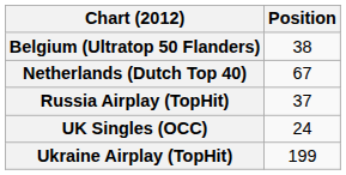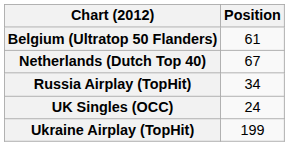Belgium (Ultratop 50 Flanders) | Position: 38 -> 61
Russia Airplay (TopHit) | Position: 37 -> 34
